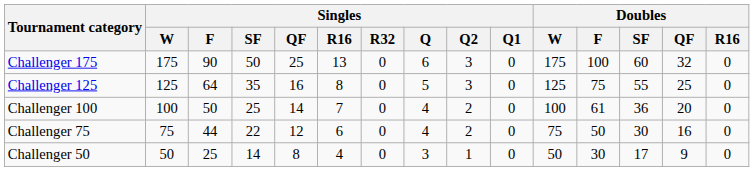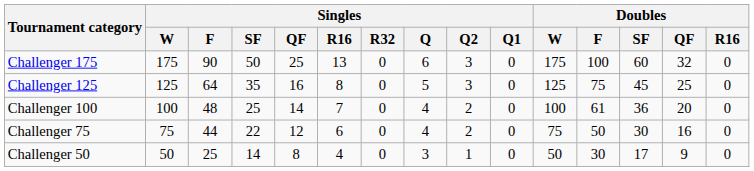Challenger 125 | Doubles / SF: 55 -> 45
Challenger 100 | Singles / F: 50 -> 48
